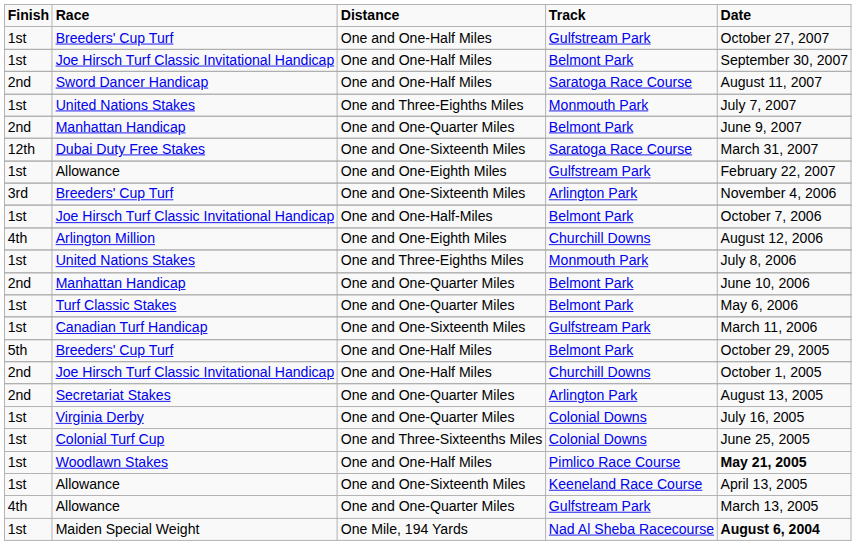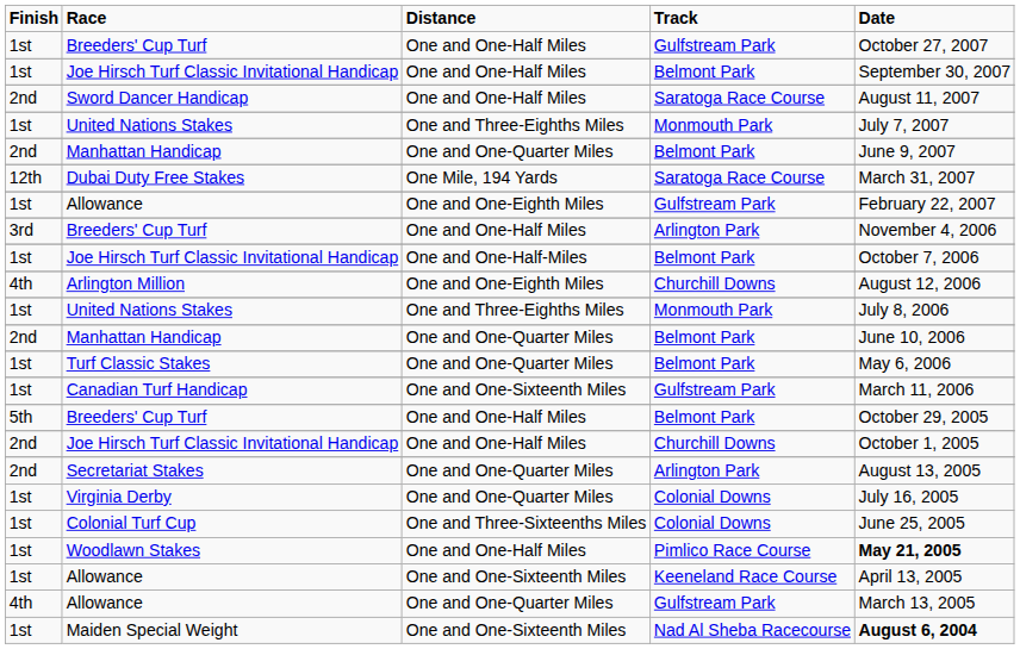Dubai Duty Free Stakes | Distance: One and One-Sixteenth Miles -> One Mile, 194 Yards
3rd / Breeders' Cup Turf | Distance: One and One-Sixteenth Miles -> One and One-Half Miles
Maiden Special Weight | Distance: One Mile, 194 Yards -> One and One-Sixteenth Miles
